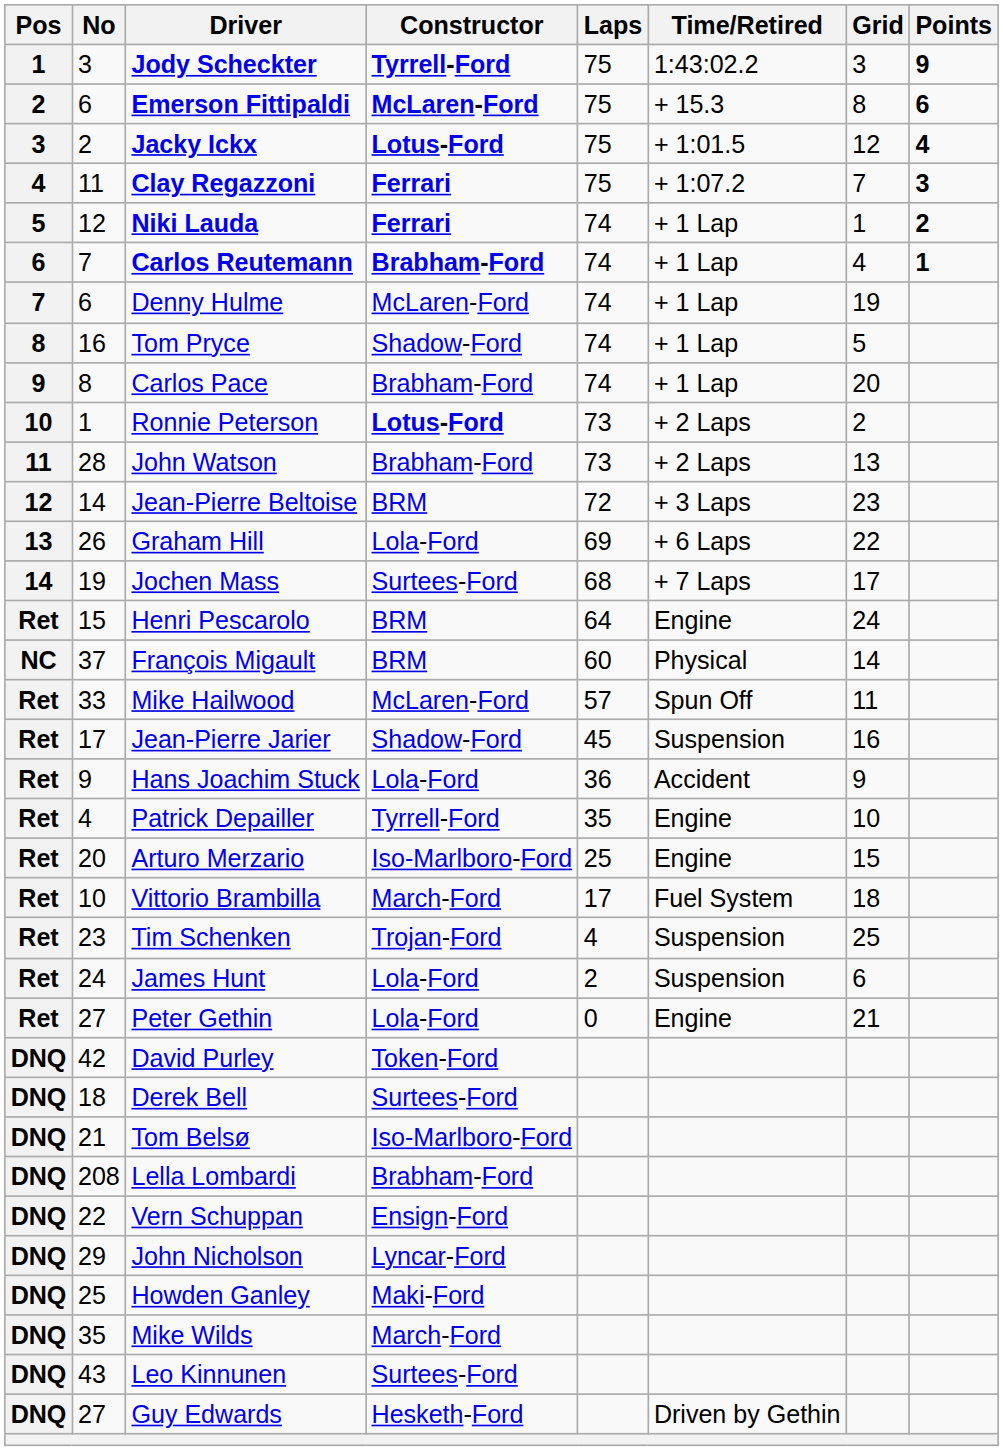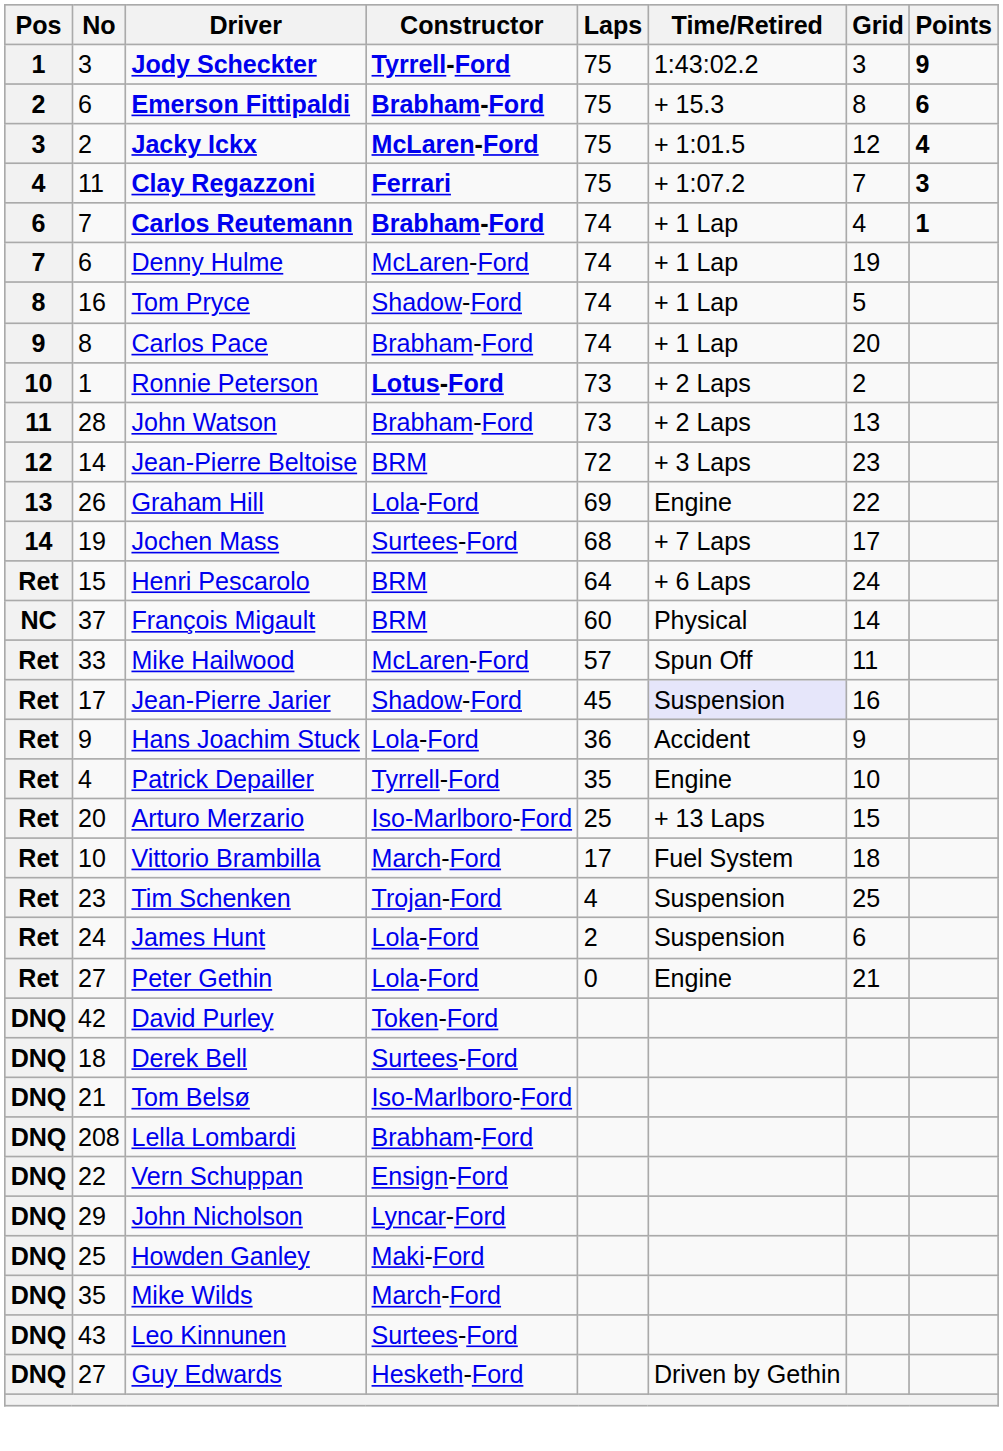Emerson Fittipaldi | Constructor: McLaren-Ford -> Brabham-Ford
Jacky Ickx | Constructor: Lotus-Ford -> McLaren-Ford
- row: 5 | 12 | Niki Lauda | Ferrari | 74 | + 1 Lap | 1 | 2
Graham Hill | Time/Retired: + 6 Laps -> Engine
Henri Pescarolo | Time/Retired: Engine -> + 6 Laps
Jean-Pierre Jarier | Time/Retired: no background -> lavender background
Arturo Merzario | Time/Retired: Engine -> + 13 Laps
